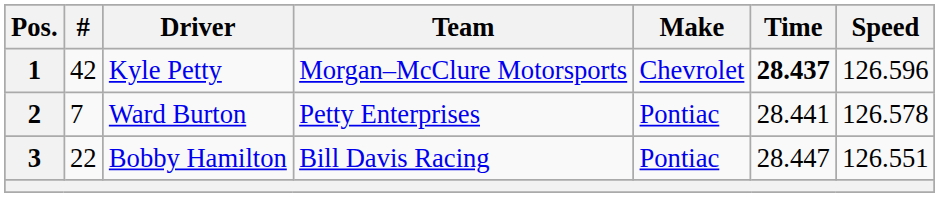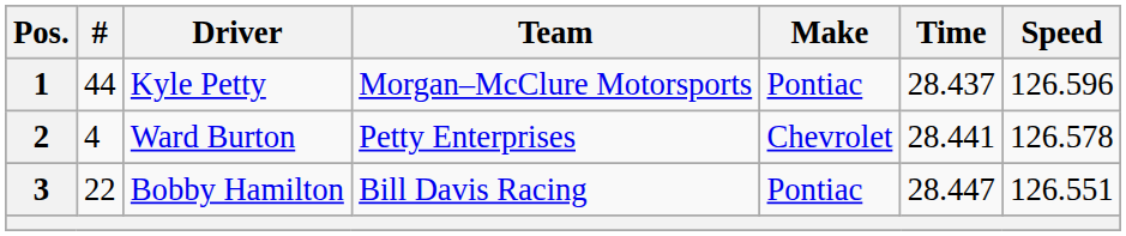1 | #: 42 -> 44
1 | Make: Chevrolet -> Pontiac
1 | Time: bold -> normal
2 | #: 7 -> 4
2 | Make: Pontiac -> Chevrolet
